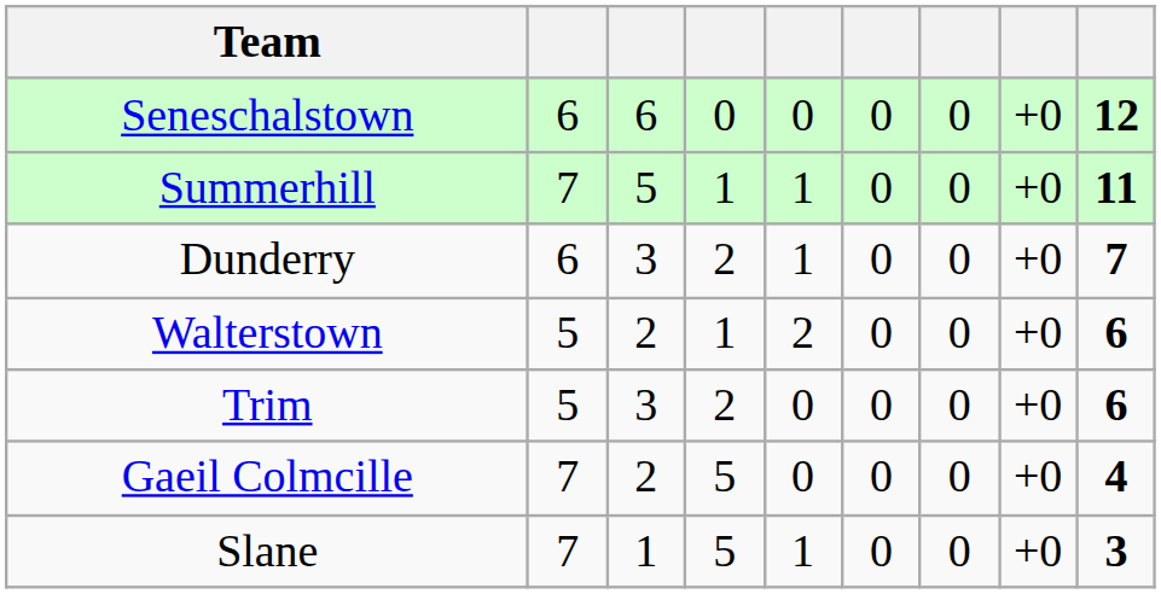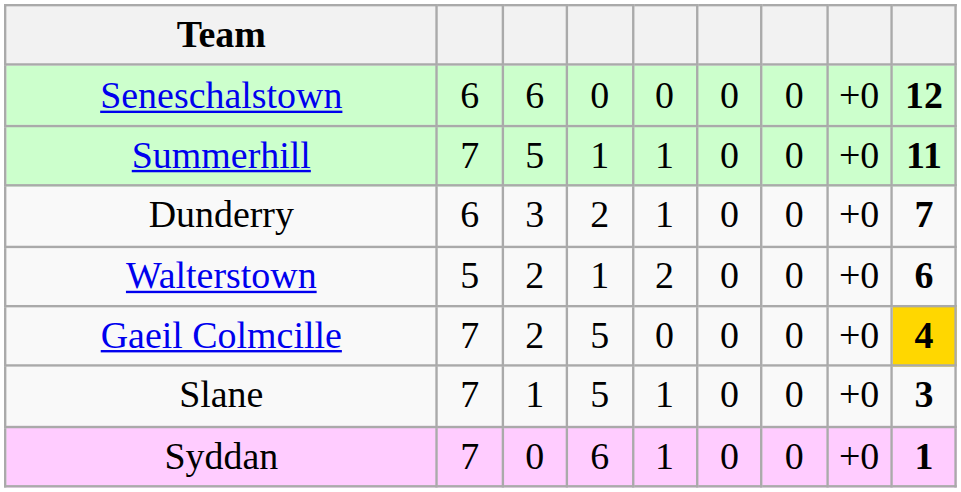- row: Trim | 5 | 3 | 2 | 0 | 0 | 0 | +0 | 6
Gaeil Colmcille | column 9: no background -> gold background
+ row: Syddan | 7 | 0 | 6 | 1 | 0 | 0 | +0 | 1
